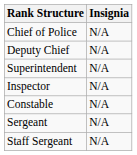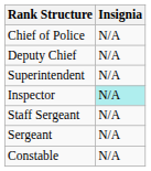Inspector | Insignia: no background -> paleturquoise background
rows swapped: Staff Sergeant <-> Constable
